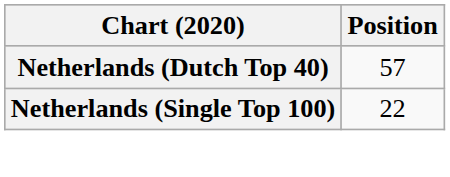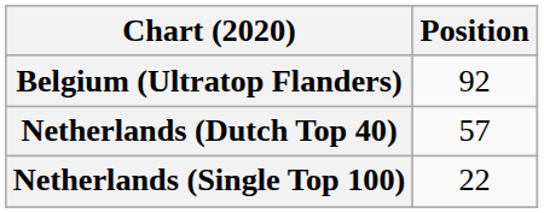+ row: Belgium (Ultratop Flanders) | 92
